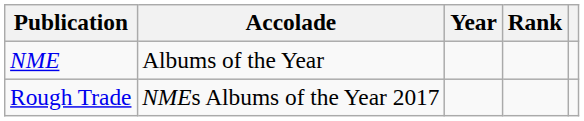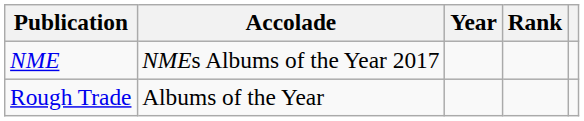NME | Accolade: Albums of the Year -> NMEs Albums of the Year 2017
Rough Trade | Accolade: NMEs Albums of the Year 2017 -> Albums of the Year
